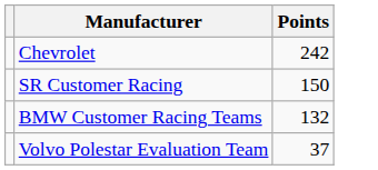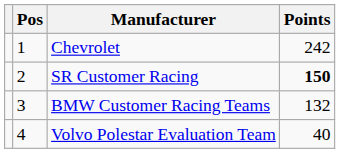+ column: Pos | 1 | 2 | 3 | 4
SR Customer Racing | Points: normal -> bold
Volvo Polestar Evaluation Team | Points: 37 -> 40
